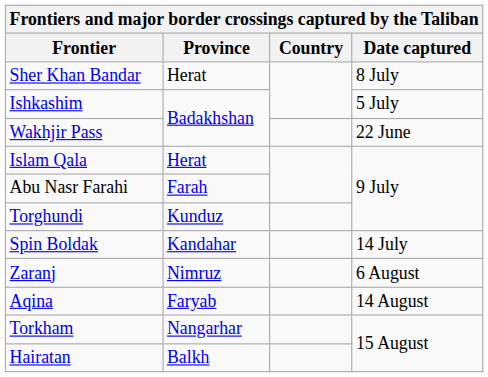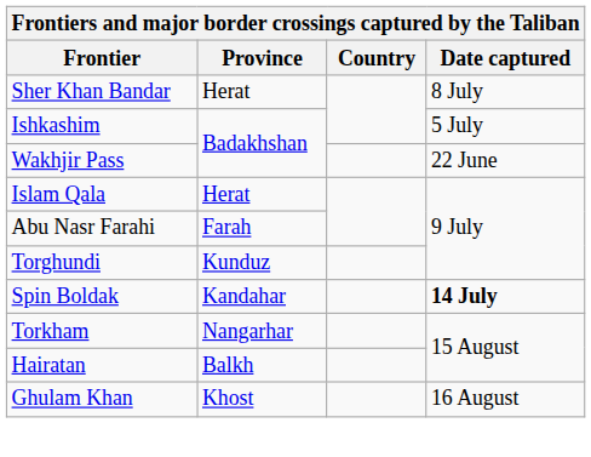Spin Boldak | Date captured: normal -> bold
- row: Zaranj | Nimruz | 6 August
- row: Aqina | Faryab | 14 August
+ row: Ghulam Khan | Khost | 16 August
